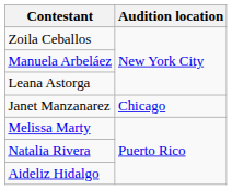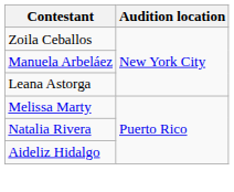- row: Janet Manzanarez | Chicago
